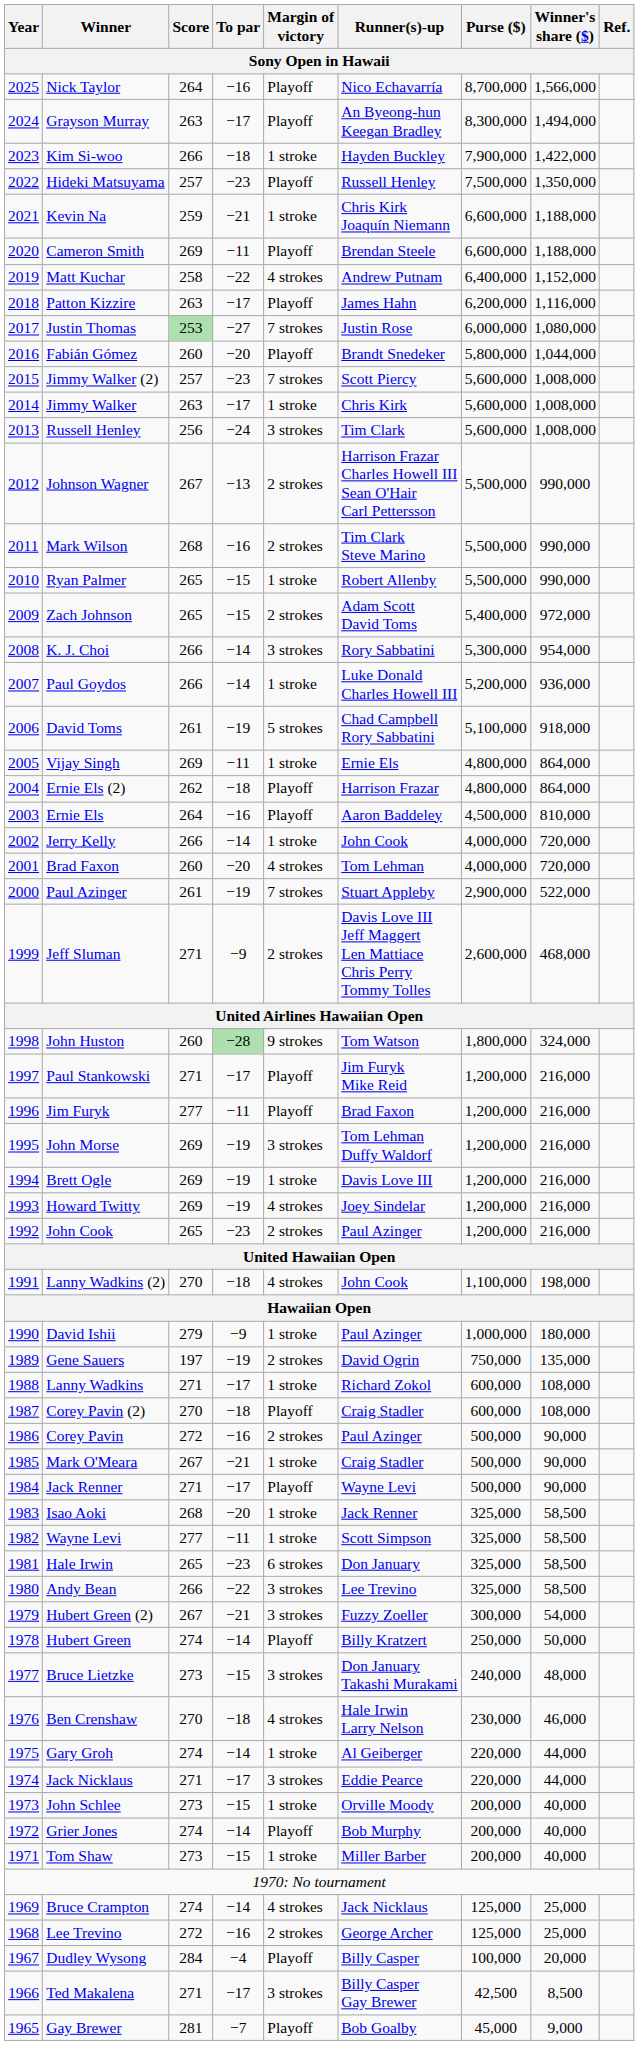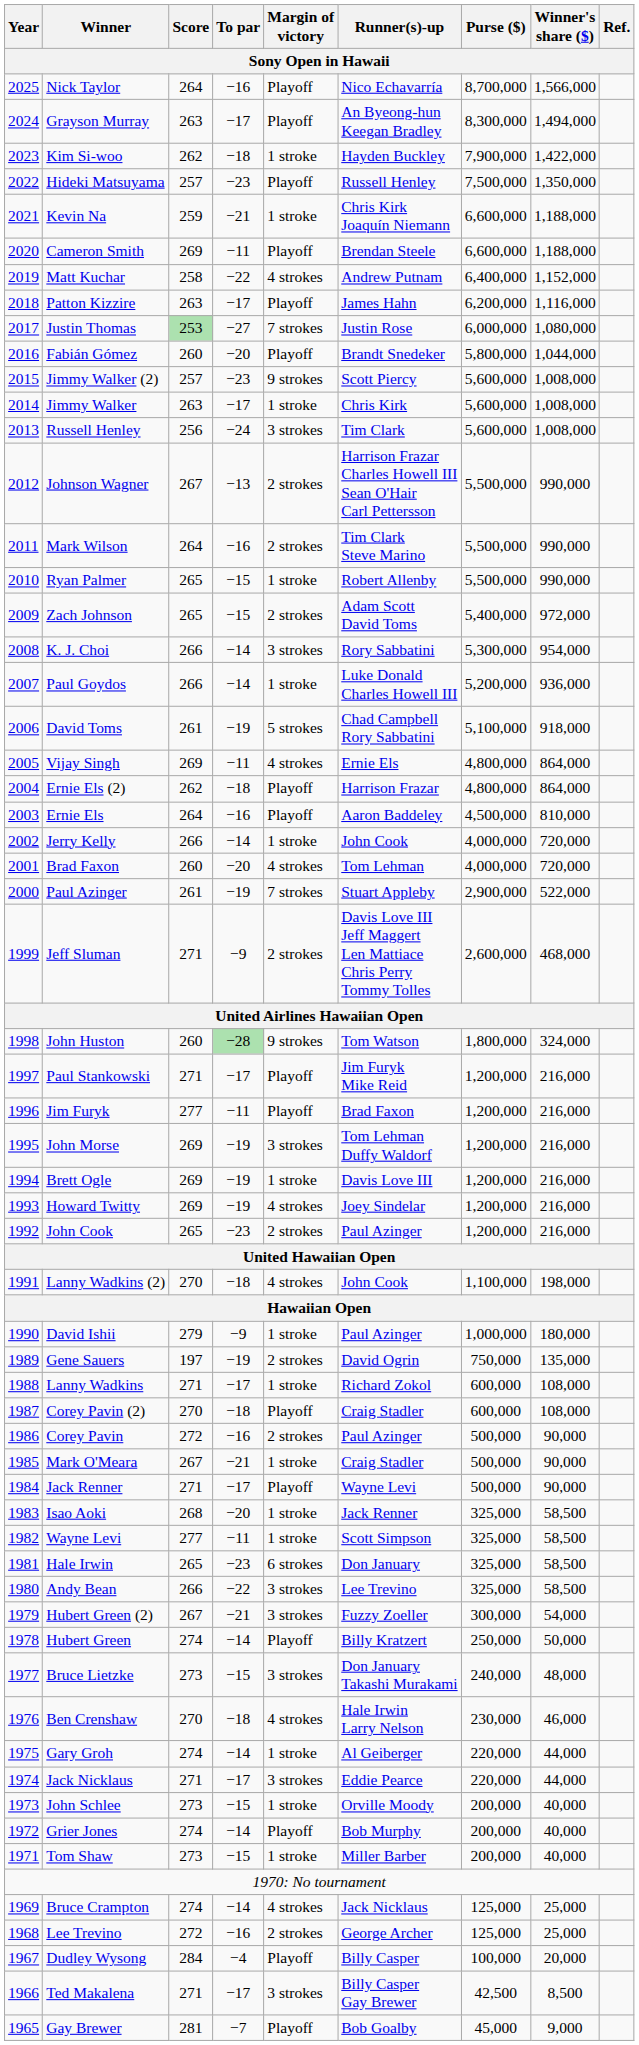Kim Si-woo | Score: 266 -> 262
Jimmy Walker (2) | Margin of victory: 7 strokes -> 9 strokes
Mark Wilson | Score: 268 -> 264
Vijay Singh | Margin of victory: 1 stroke -> 4 strokes
